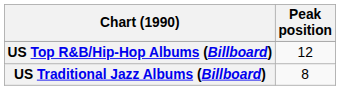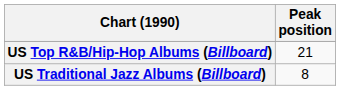US Top R&B/Hip-Hop Albums (Billboard) | Peak position: 12 -> 21
